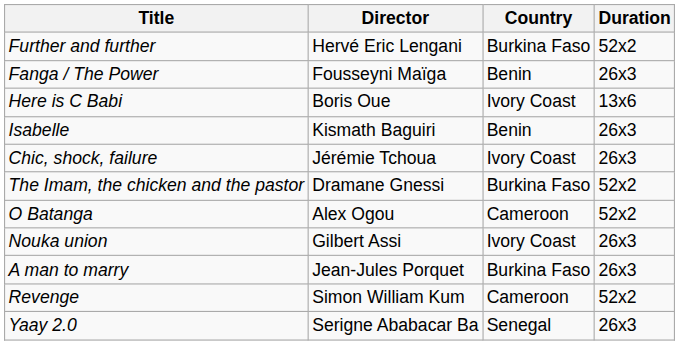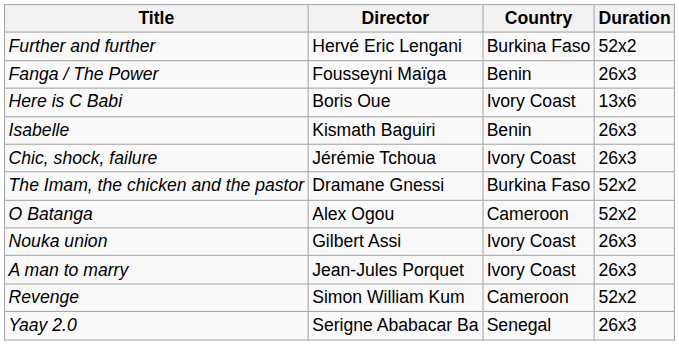A man to marry | Country: Burkina Faso -> Ivory Coast
